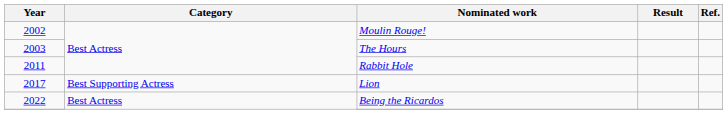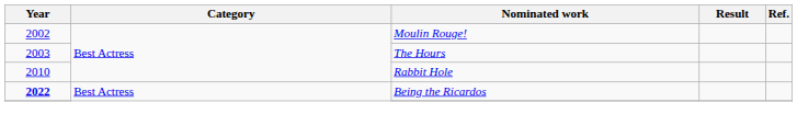Rabbit Hole | Year: 2011 -> 2010
- row: 2017 | Best Supporting Actress | Lion
Being the Ricardos | Year: normal -> bold
